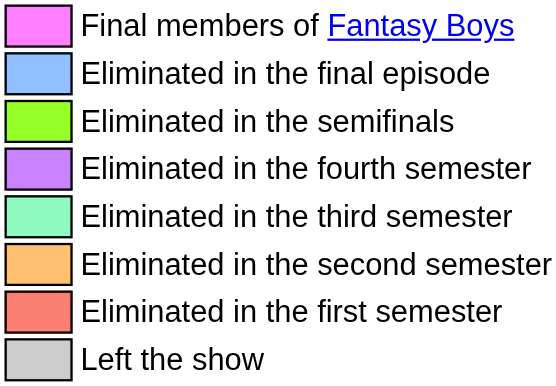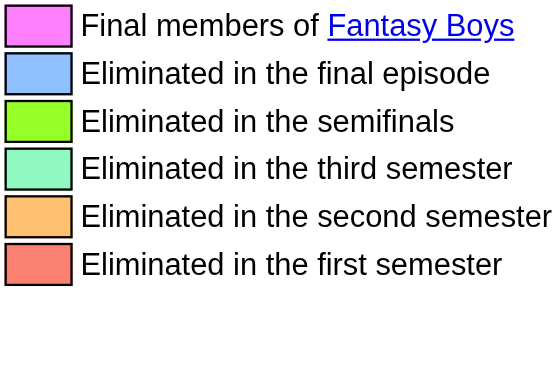- row: Eliminated in the fourth semester
- row: Left the show
